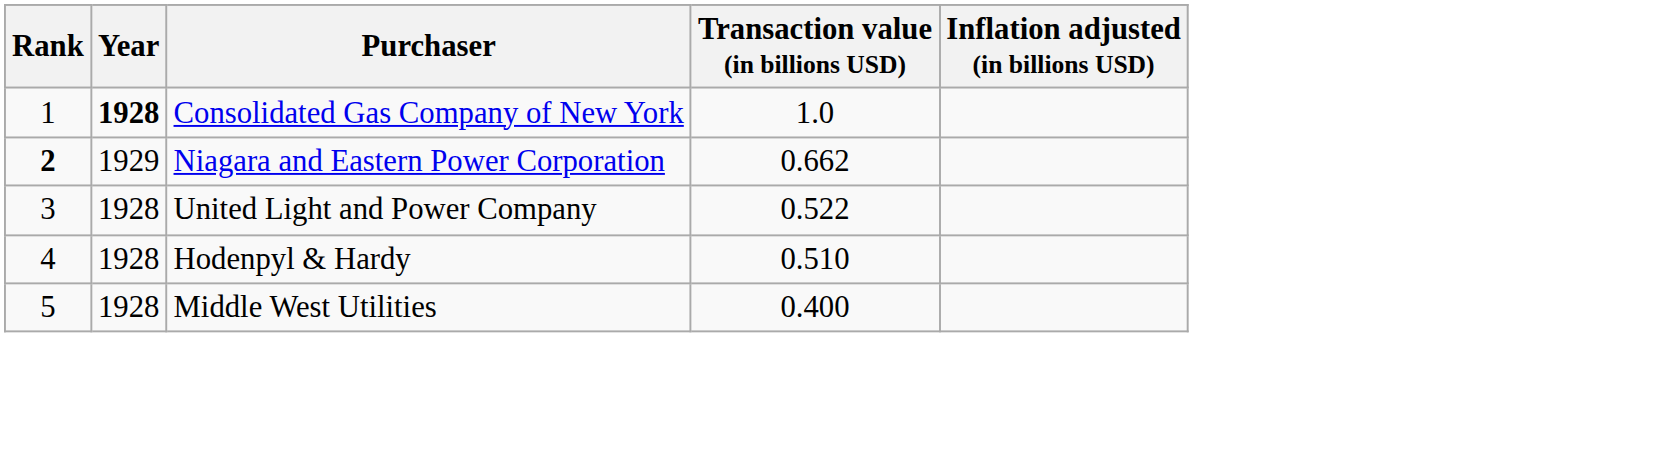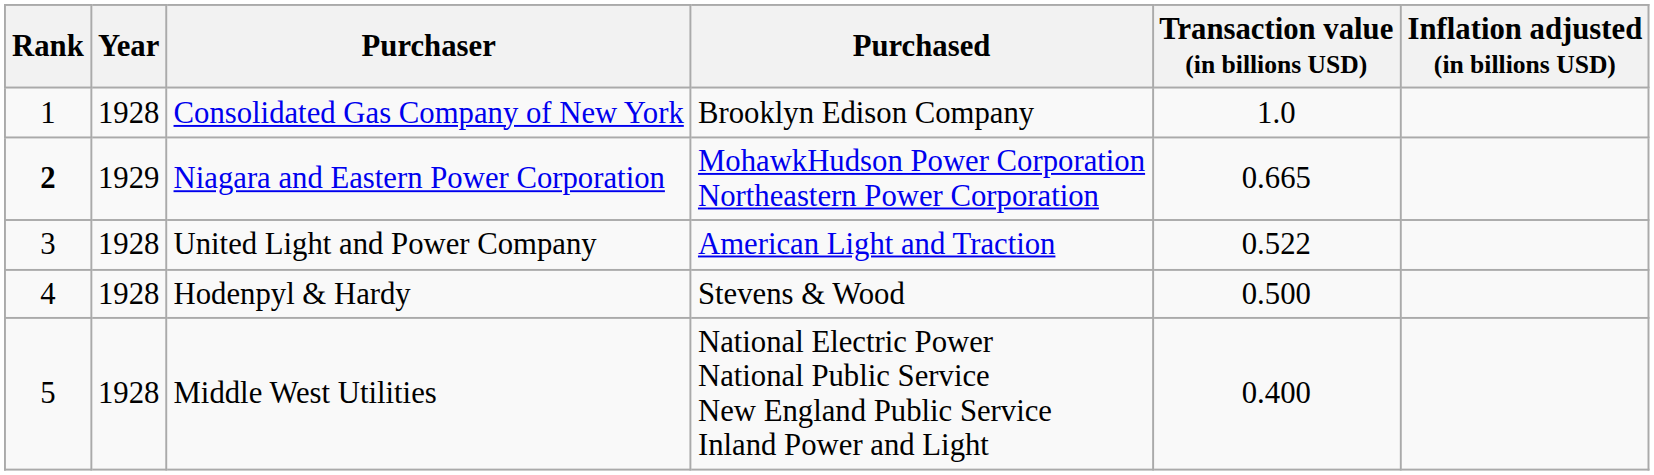+ column: Purchased | Brooklyn Edison Company | MohawkHudson Power Corporation Northeastern Power Corporation | American Light and Traction | Stevens & Wood | National Electric Power National Public Service New England Public Service Inland Power and Light
Consolidated Gas Company of New York | Year: bold -> normal
Niagara and Eastern Power Corporation | Transaction value (in billions USD): 0.662 -> 0.665
Hodenpyl & Hardy | Transaction value (in billions USD): 0.510 -> 0.500
